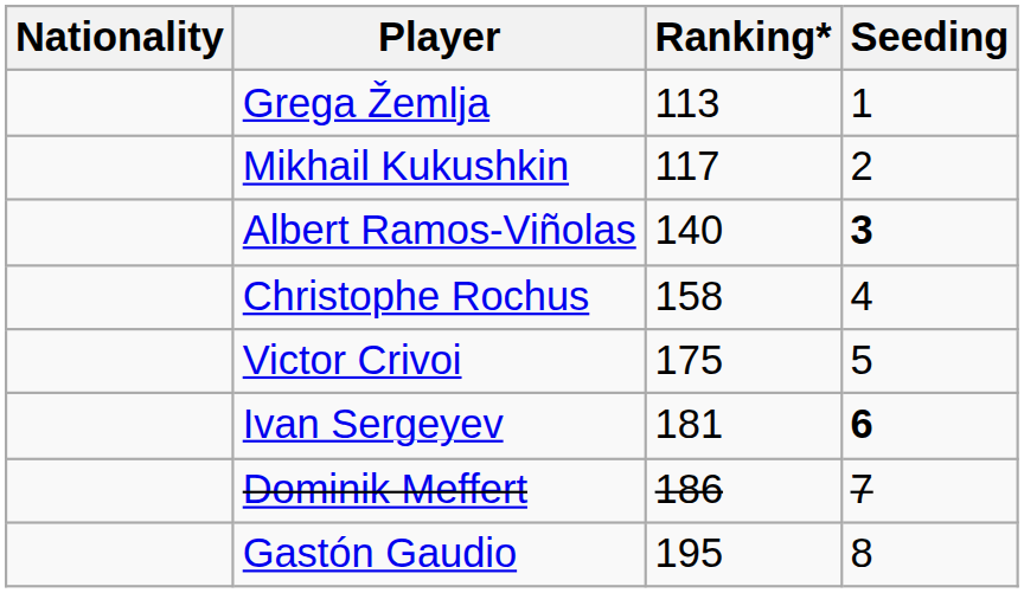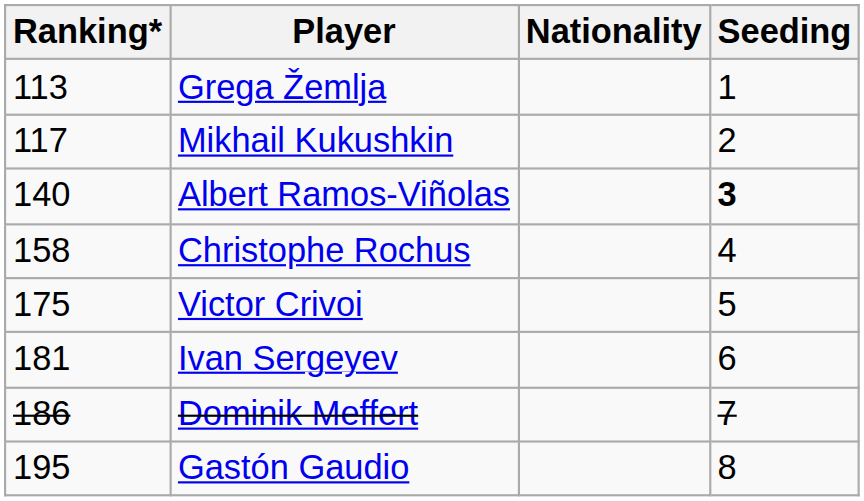columns swapped: Nationality <-> Ranking*
Ivan Sergeyev | Seeding: bold -> normal
